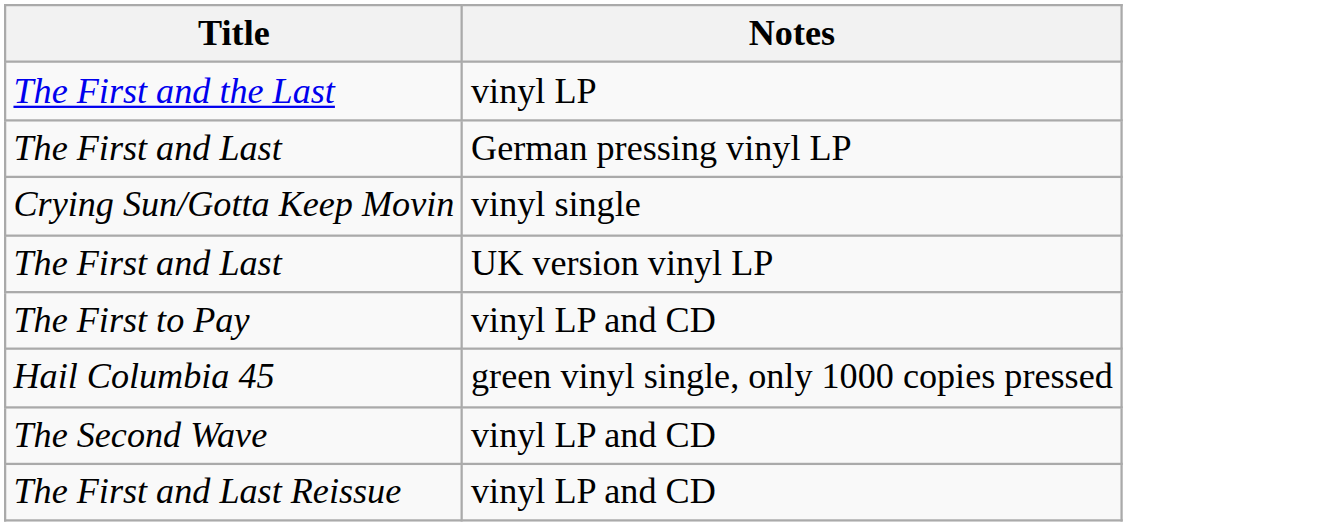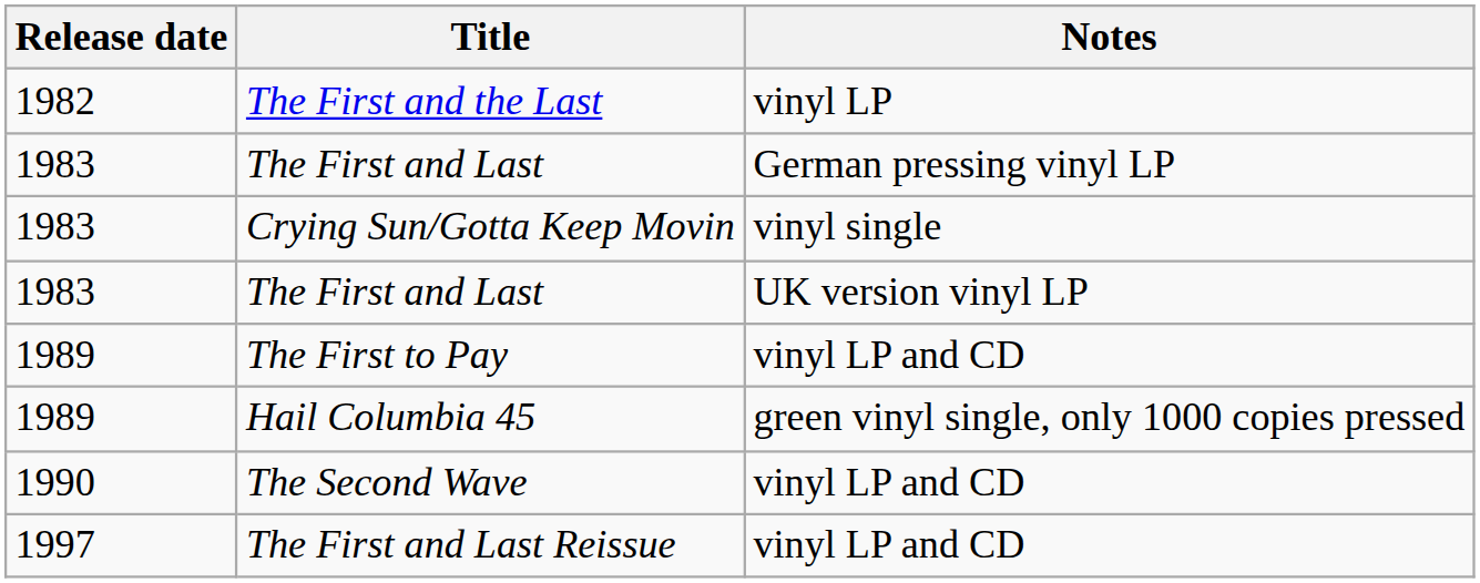+ column: Release date | 1982 | 1983 | 1983 | 1983 | 1989 | 1989 | 1990 | 1997
